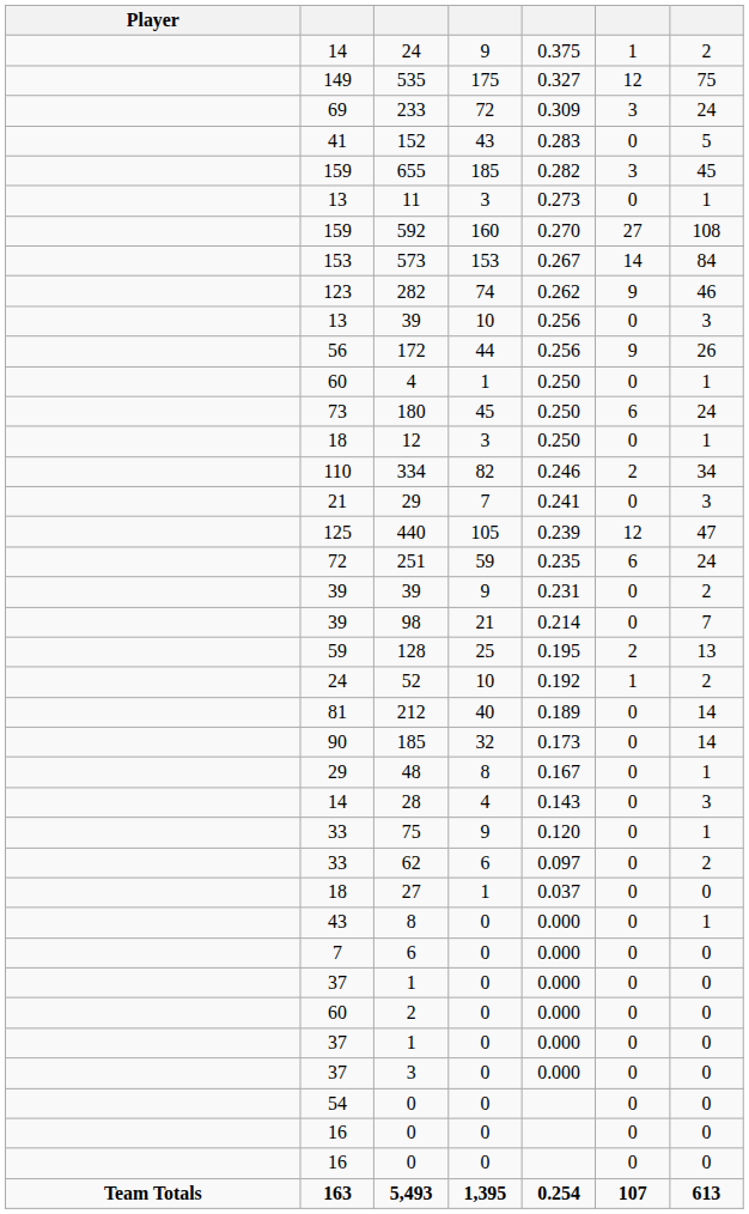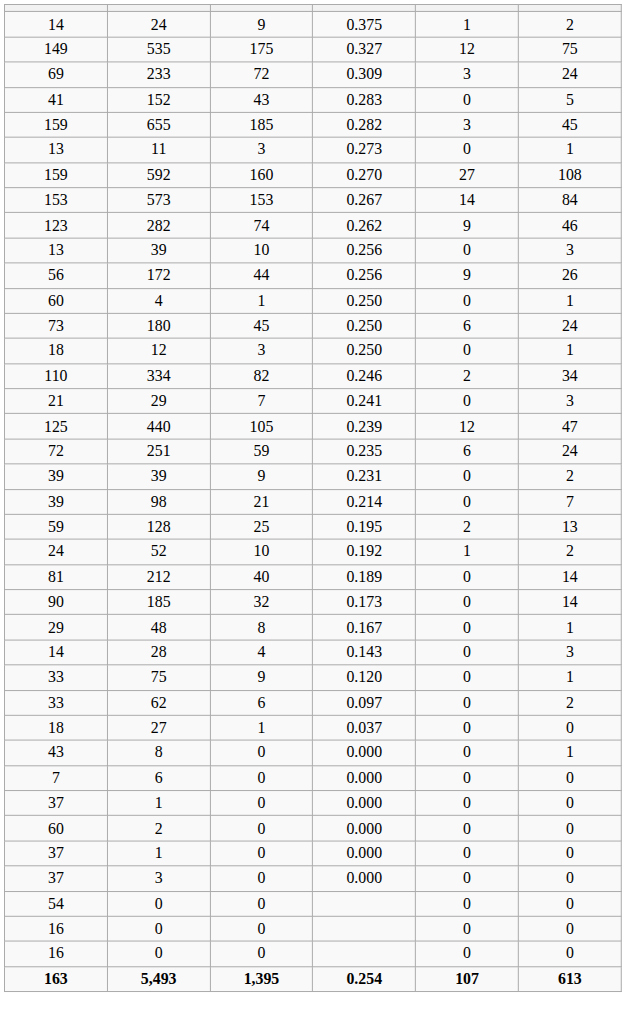- column: Player | Team Totals
